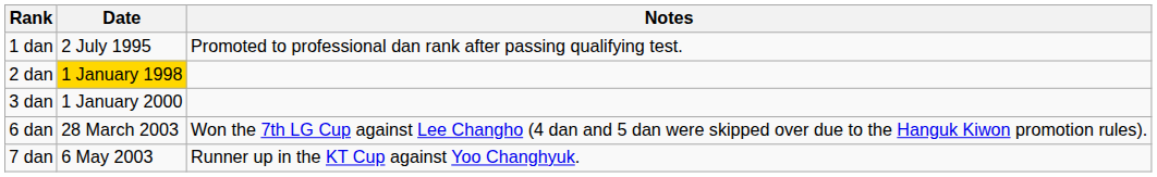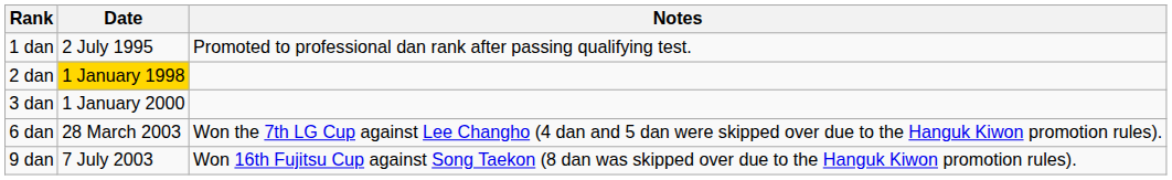- row: 7 dan | 6 May 2003 | Runner up in the KT Cup against Yoo Changhyuk.
+ row: 9 dan | 7 July 2003 | Won 16th Fujitsu Cup against Song Taekon (8 dan was skipped over due to the Hanguk Kiwon promotion rules).
